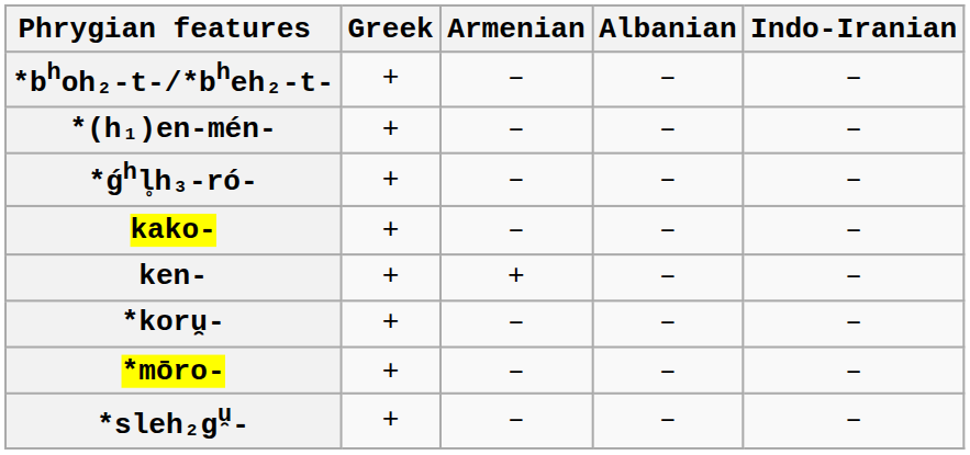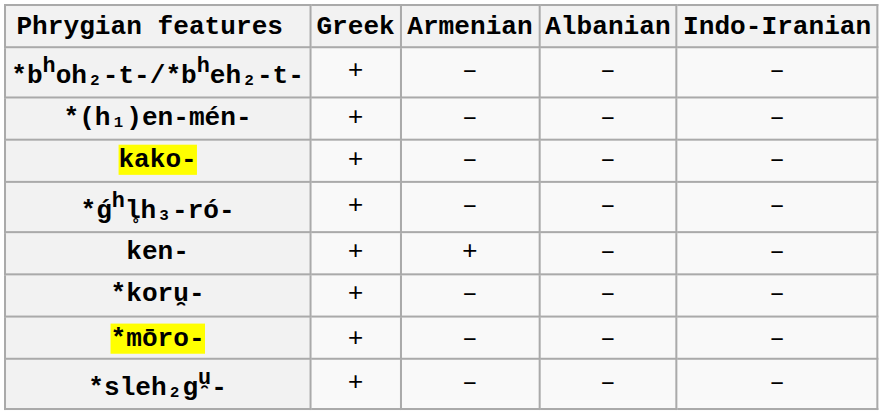rows swapped: *ǵhl̥h₃-ró- <-> kako-
